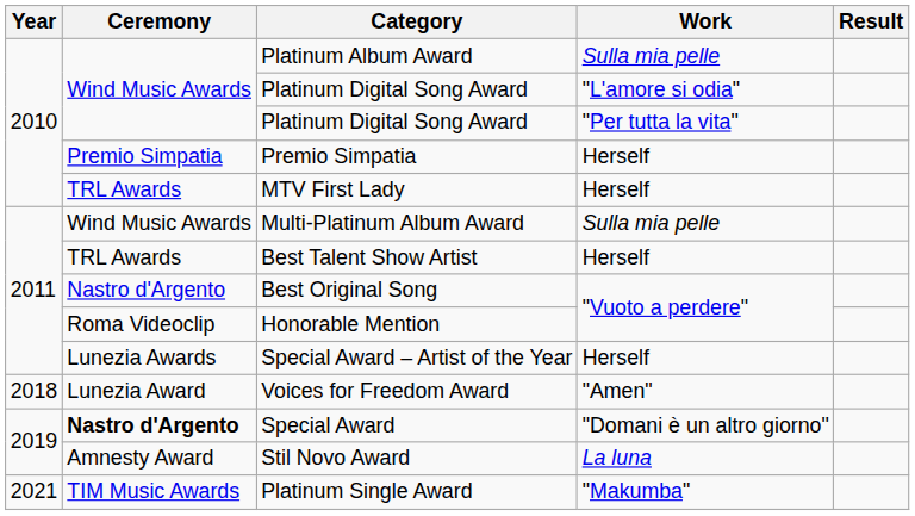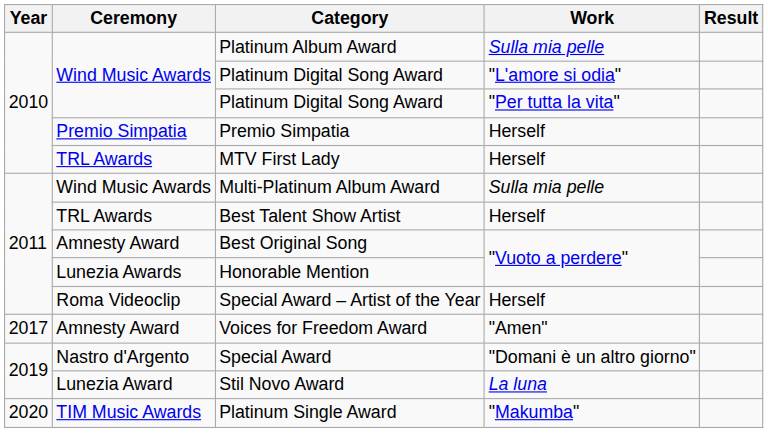Best Original Song | Ceremony: Nastro d'Argento -> Amnesty Award
Honorable Mention | Ceremony: Roma Videoclip -> Lunezia Awards
Special Award – Artist of the Year | Ceremony: Lunezia Awards -> Roma Videoclip
Voices for Freedom Award | Year: 2018 -> 2017
Voices for Freedom Award | Ceremony: Lunezia Award -> Amnesty Award
Special Award | Ceremony: bold -> normal
Stil Novo Award | Ceremony: Amnesty Award -> Lunezia Award
Platinum Single Award | Year: 2021 -> 2020
